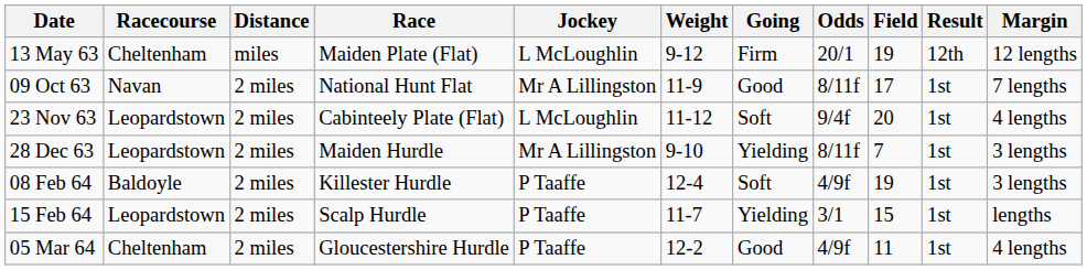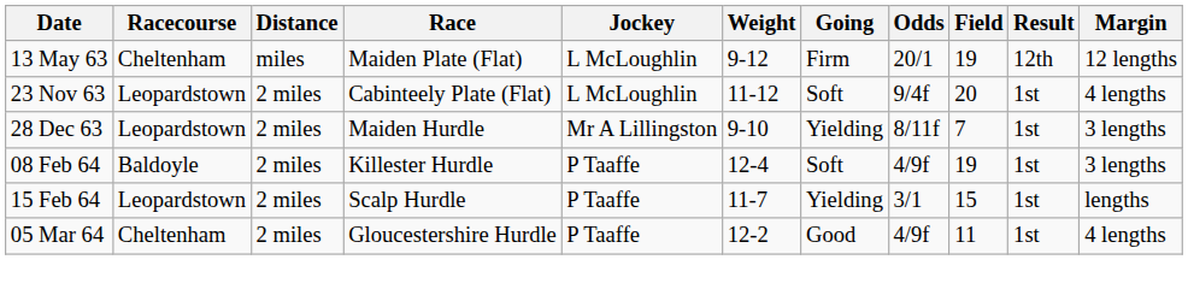- row: 09 Oct 63 | Navan | 2 miles | National Hunt Flat | Mr A Lillingston | 11-9 | Good | 8/11f | 17 | 1st | 7 lengths
